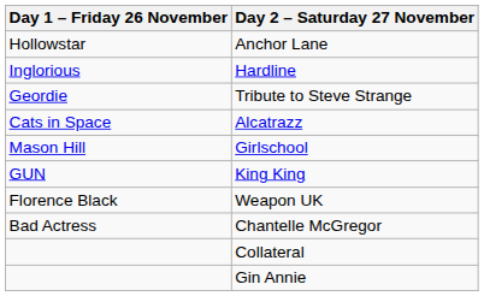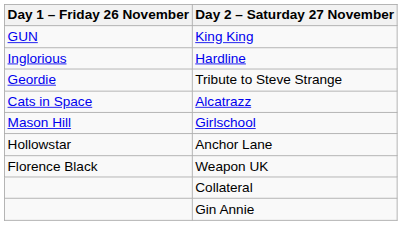rows swapped: King King <-> Anchor Lane
- row: Bad Actress | Chantelle McGregor
